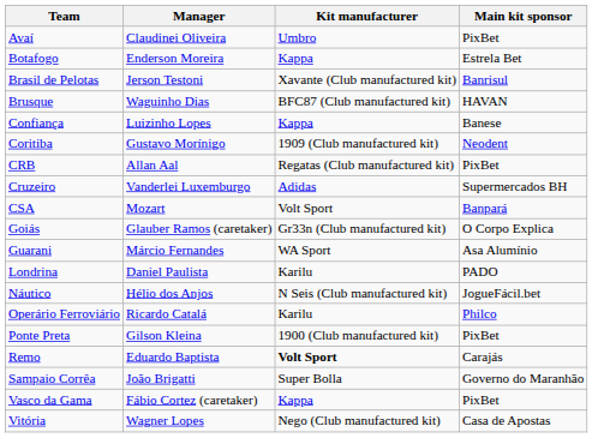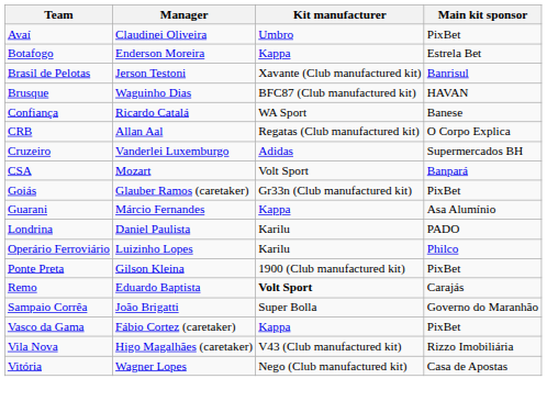Confiança | Manager: Luizinho Lopes -> Ricardo Catalá
Confiança | Kit manufacturer: Kappa -> WA Sport
- row: Coritiba | Gustavo Morínigo | 1909 (Club manufactured kit) | Neodent
CRB | Main kit sponsor: PixBet -> O Corpo Explica
Goiás | Main kit sponsor: O Corpo Explica -> PixBet
Guarani | Kit manufacturer: WA Sport -> Kappa
- row: Náutico | Hélio dos Anjos | N Seis (Club manufactured kit) | JogueFácil.bet
Operário Ferroviário | Manager: Ricardo Catalá -> Luizinho Lopes
+ row: Vila Nova | Higo Magalhães (caretaker) | V43 (Club manufactured kit) | Rizzo Imobiliária
